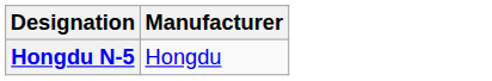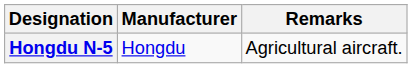+ column: Remarks | Agricultural aircraft.
